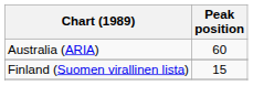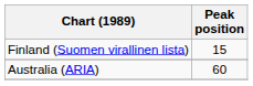rows swapped: Australia (ARIA) <-> Finland (Suomen virallinen lista)
